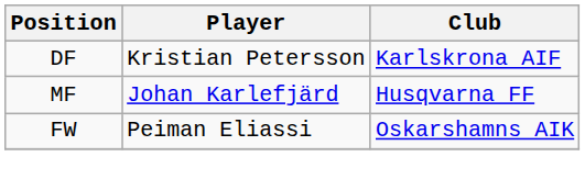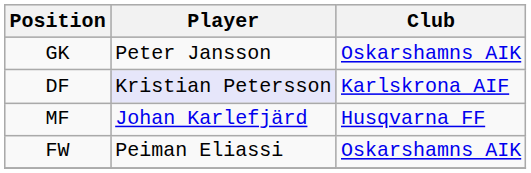+ row: GK | Peter Jansson | Oskarshamns AIK
DF | Player: no background -> lavender background
